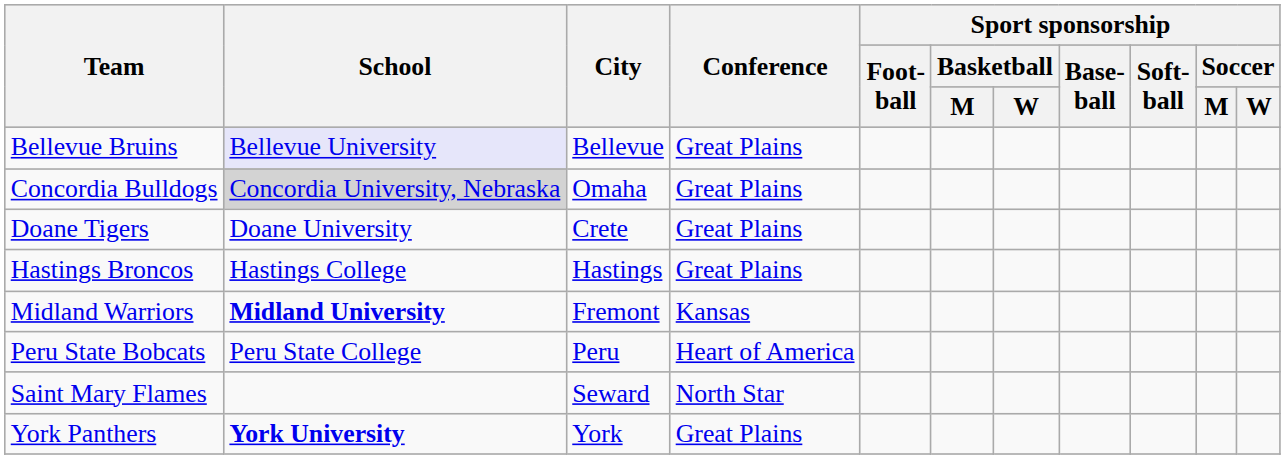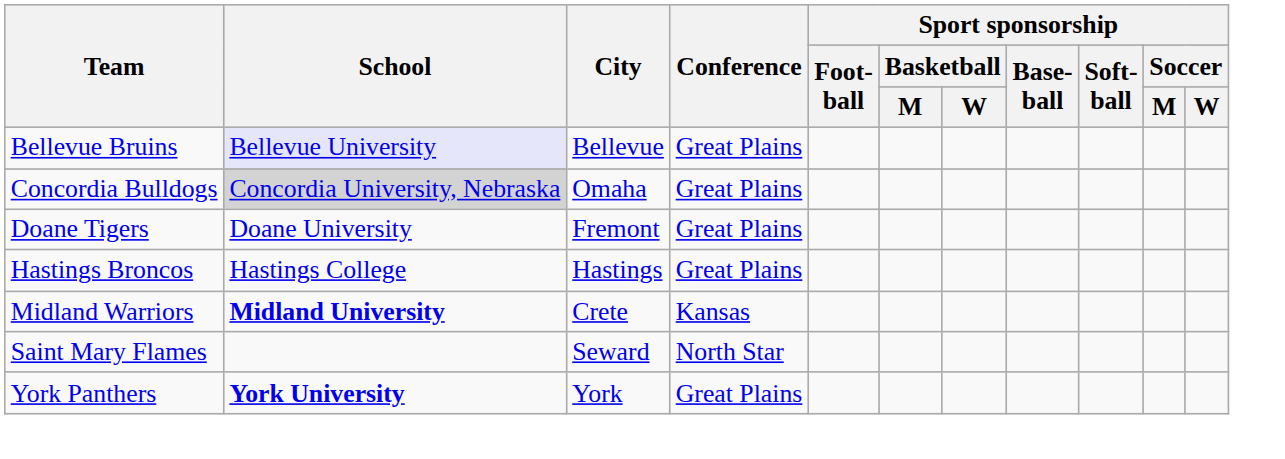Doane Tigers | City: Crete -> Fremont
Midland Warriors | City: Fremont -> Crete
- row: Peru State Bobcats | Peru State College | Peru | Heart of America
